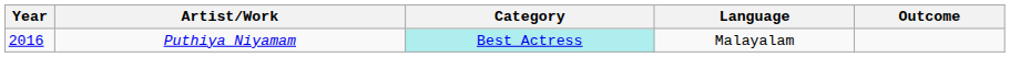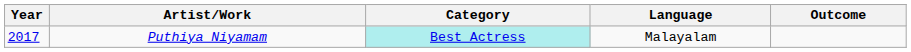Puthiya Niyamam | Year: 2016 -> 2017
